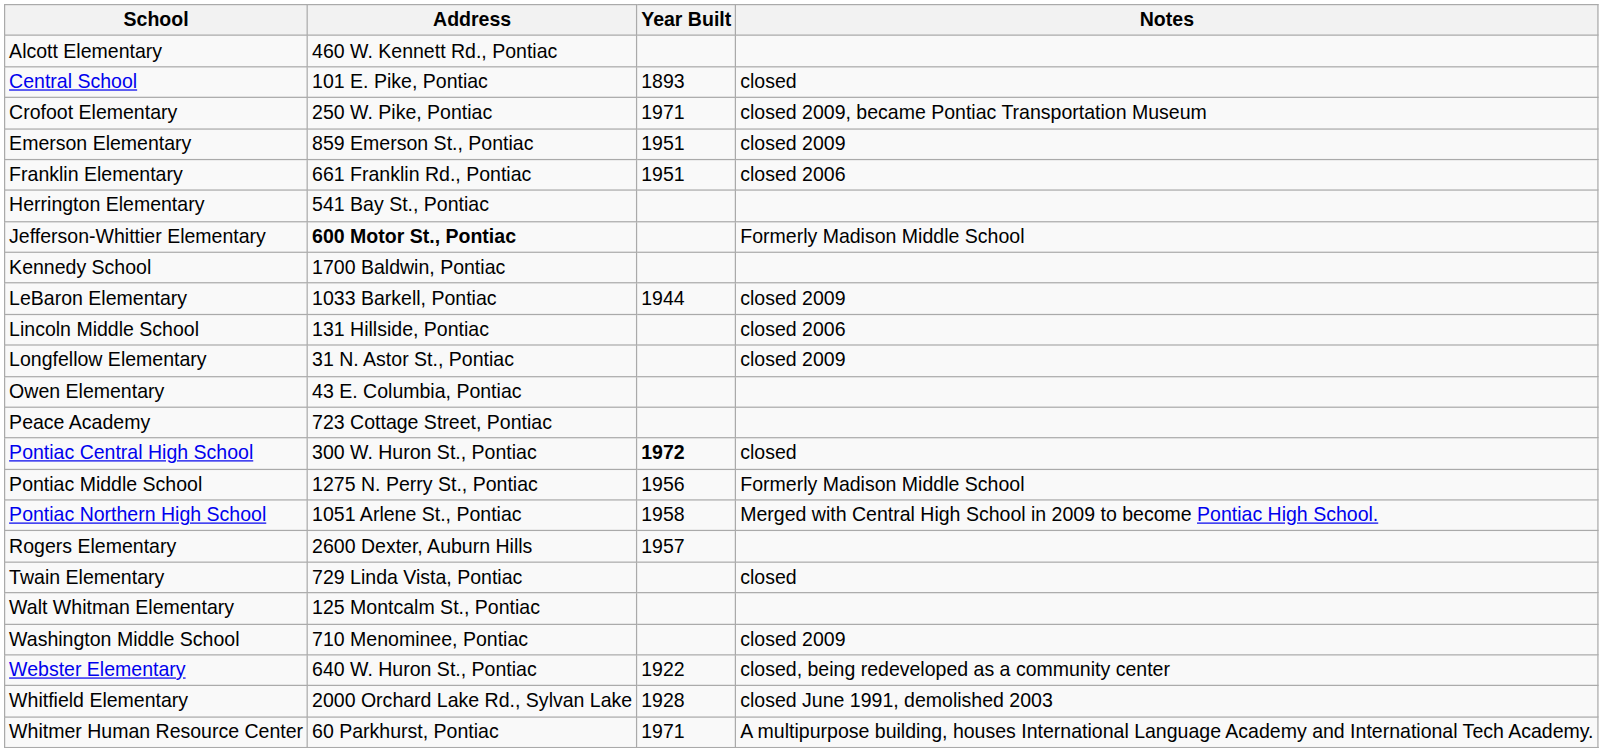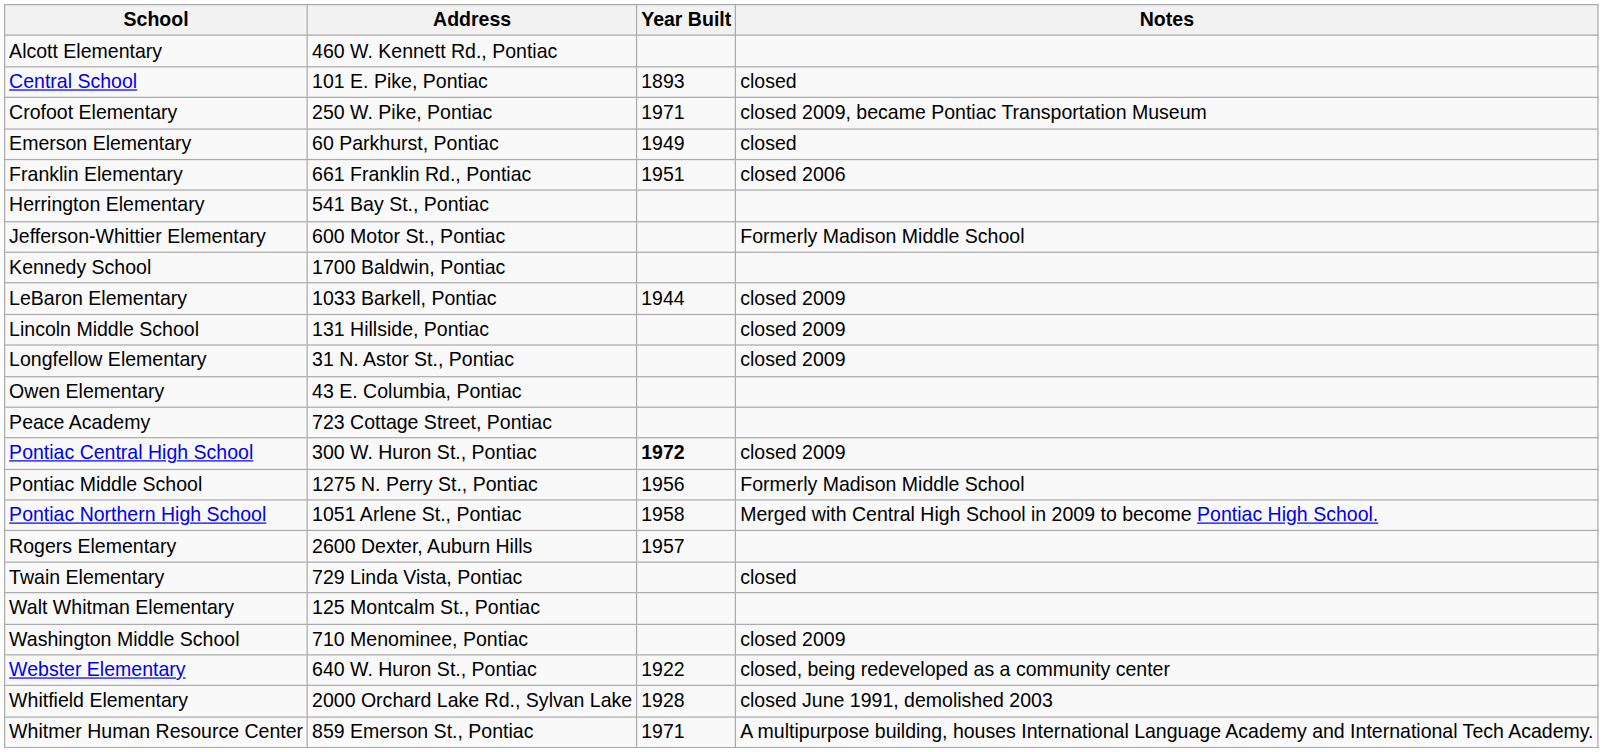Emerson Elementary | Address: 859 Emerson St., Pontiac -> 60 Parkhurst, Pontiac
Emerson Elementary | Year Built: 1951 -> 1949
Emerson Elementary | Notes: closed 2009 -> closed
Jefferson-Whittier Elementary | Address: bold -> normal
Lincoln Middle School | Notes: closed 2006 -> closed 2009
Pontiac Central High School | Notes: closed -> closed 2009
Whitmer Human Resource Center | Address: 60 Parkhurst, Pontiac -> 859 Emerson St., Pontiac
